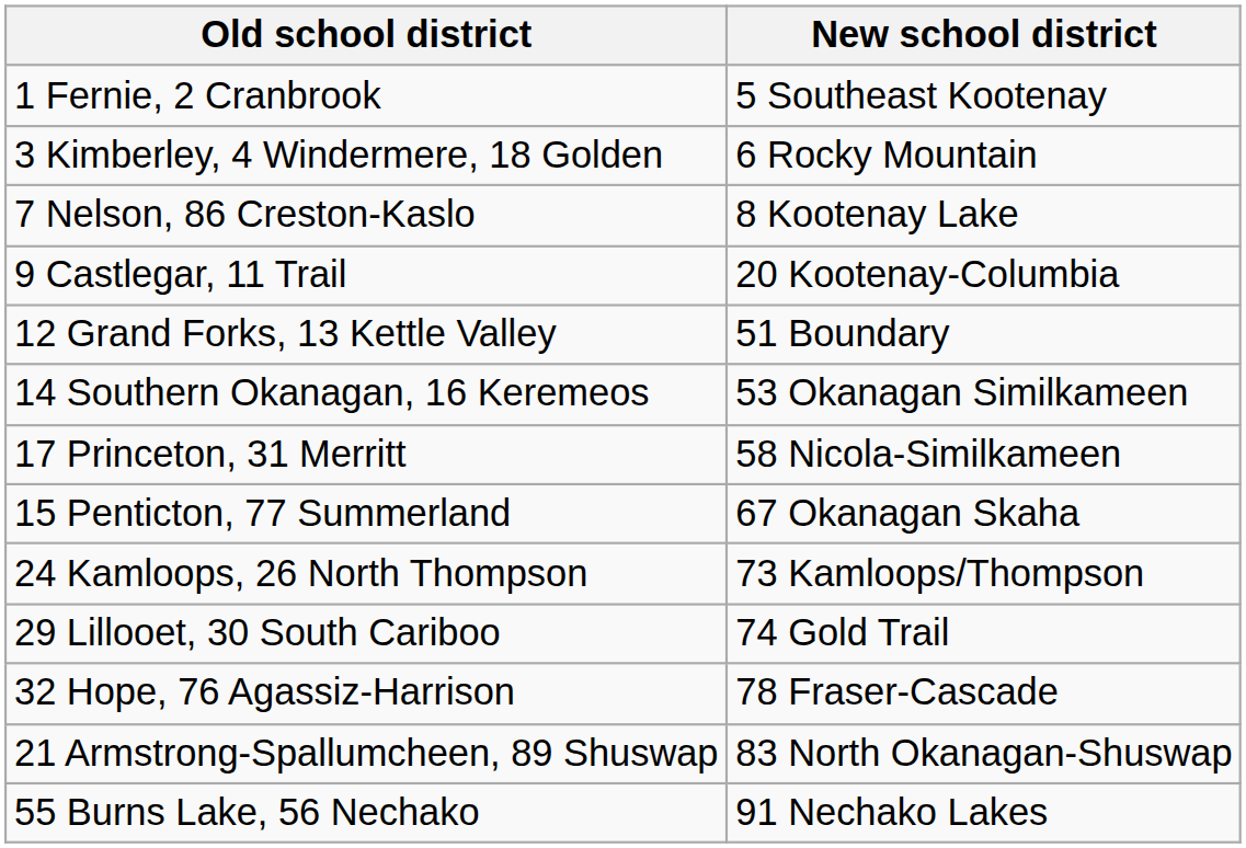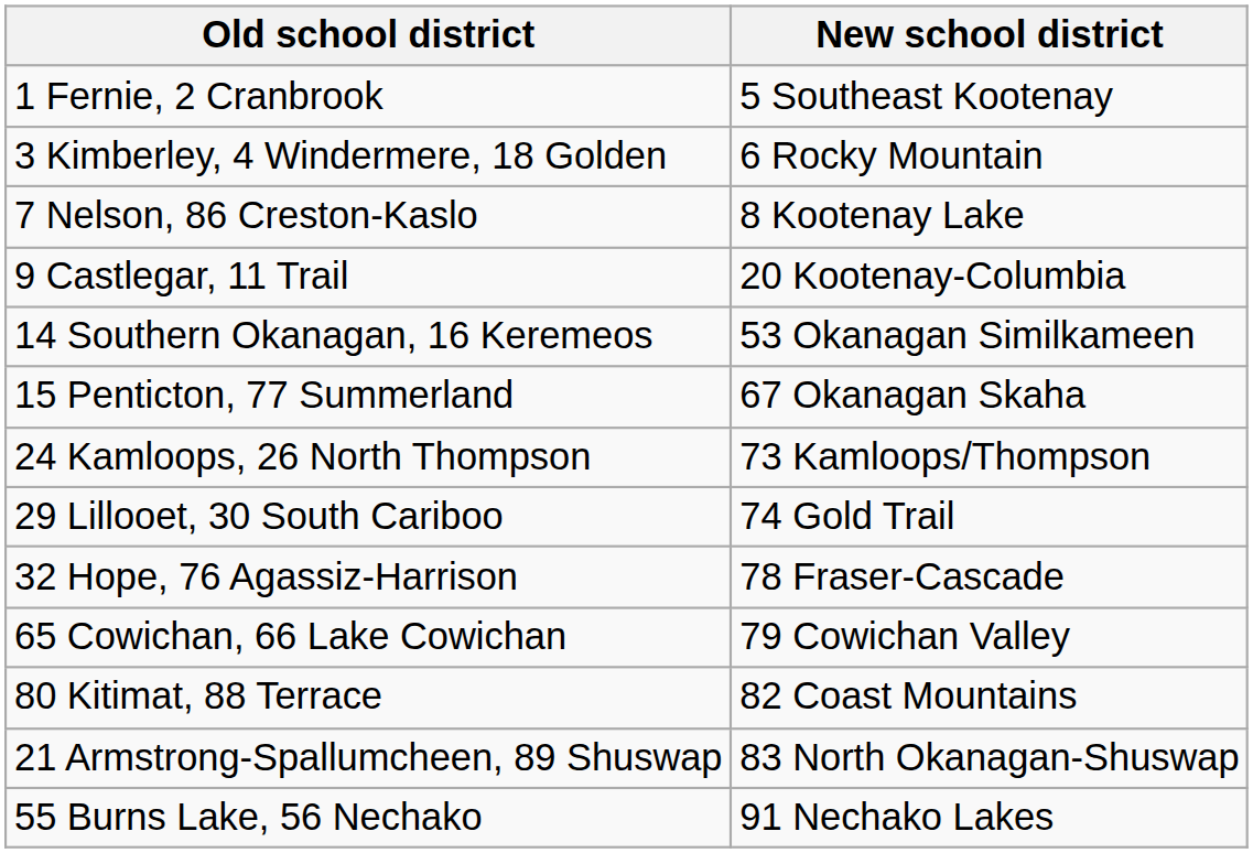- row: 12 Grand Forks, 13 Kettle Valley | 51 Boundary
- row: 17 Princeton, 31 Merritt | 58 Nicola-Similkameen
+ row: 65 Cowichan, 66 Lake Cowichan | 79 Cowichan Valley
+ row: 80 Kitimat, 88 Terrace | 82 Coast Mountains
